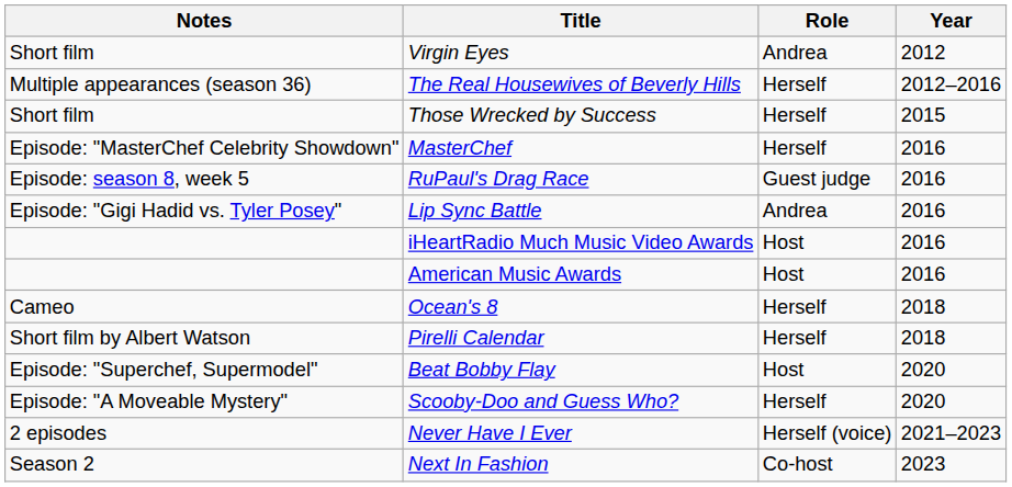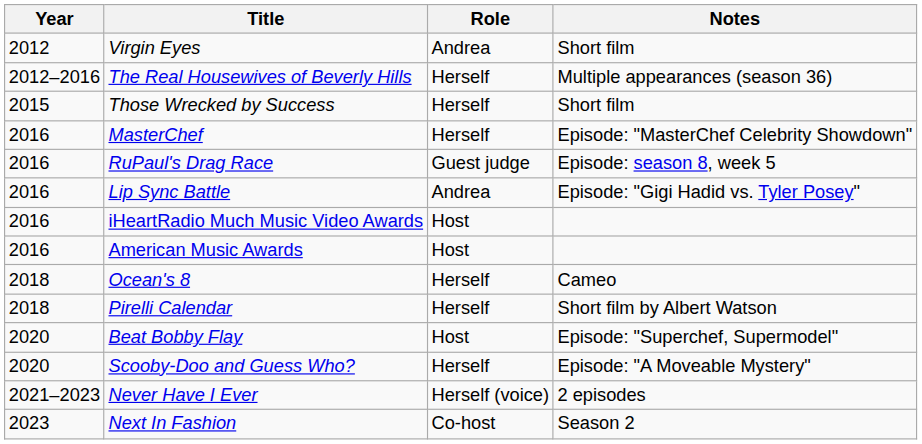columns swapped: Year <-> Notes
